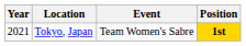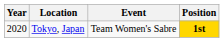Tokyo, Japan | Year: 2021 -> 2020
